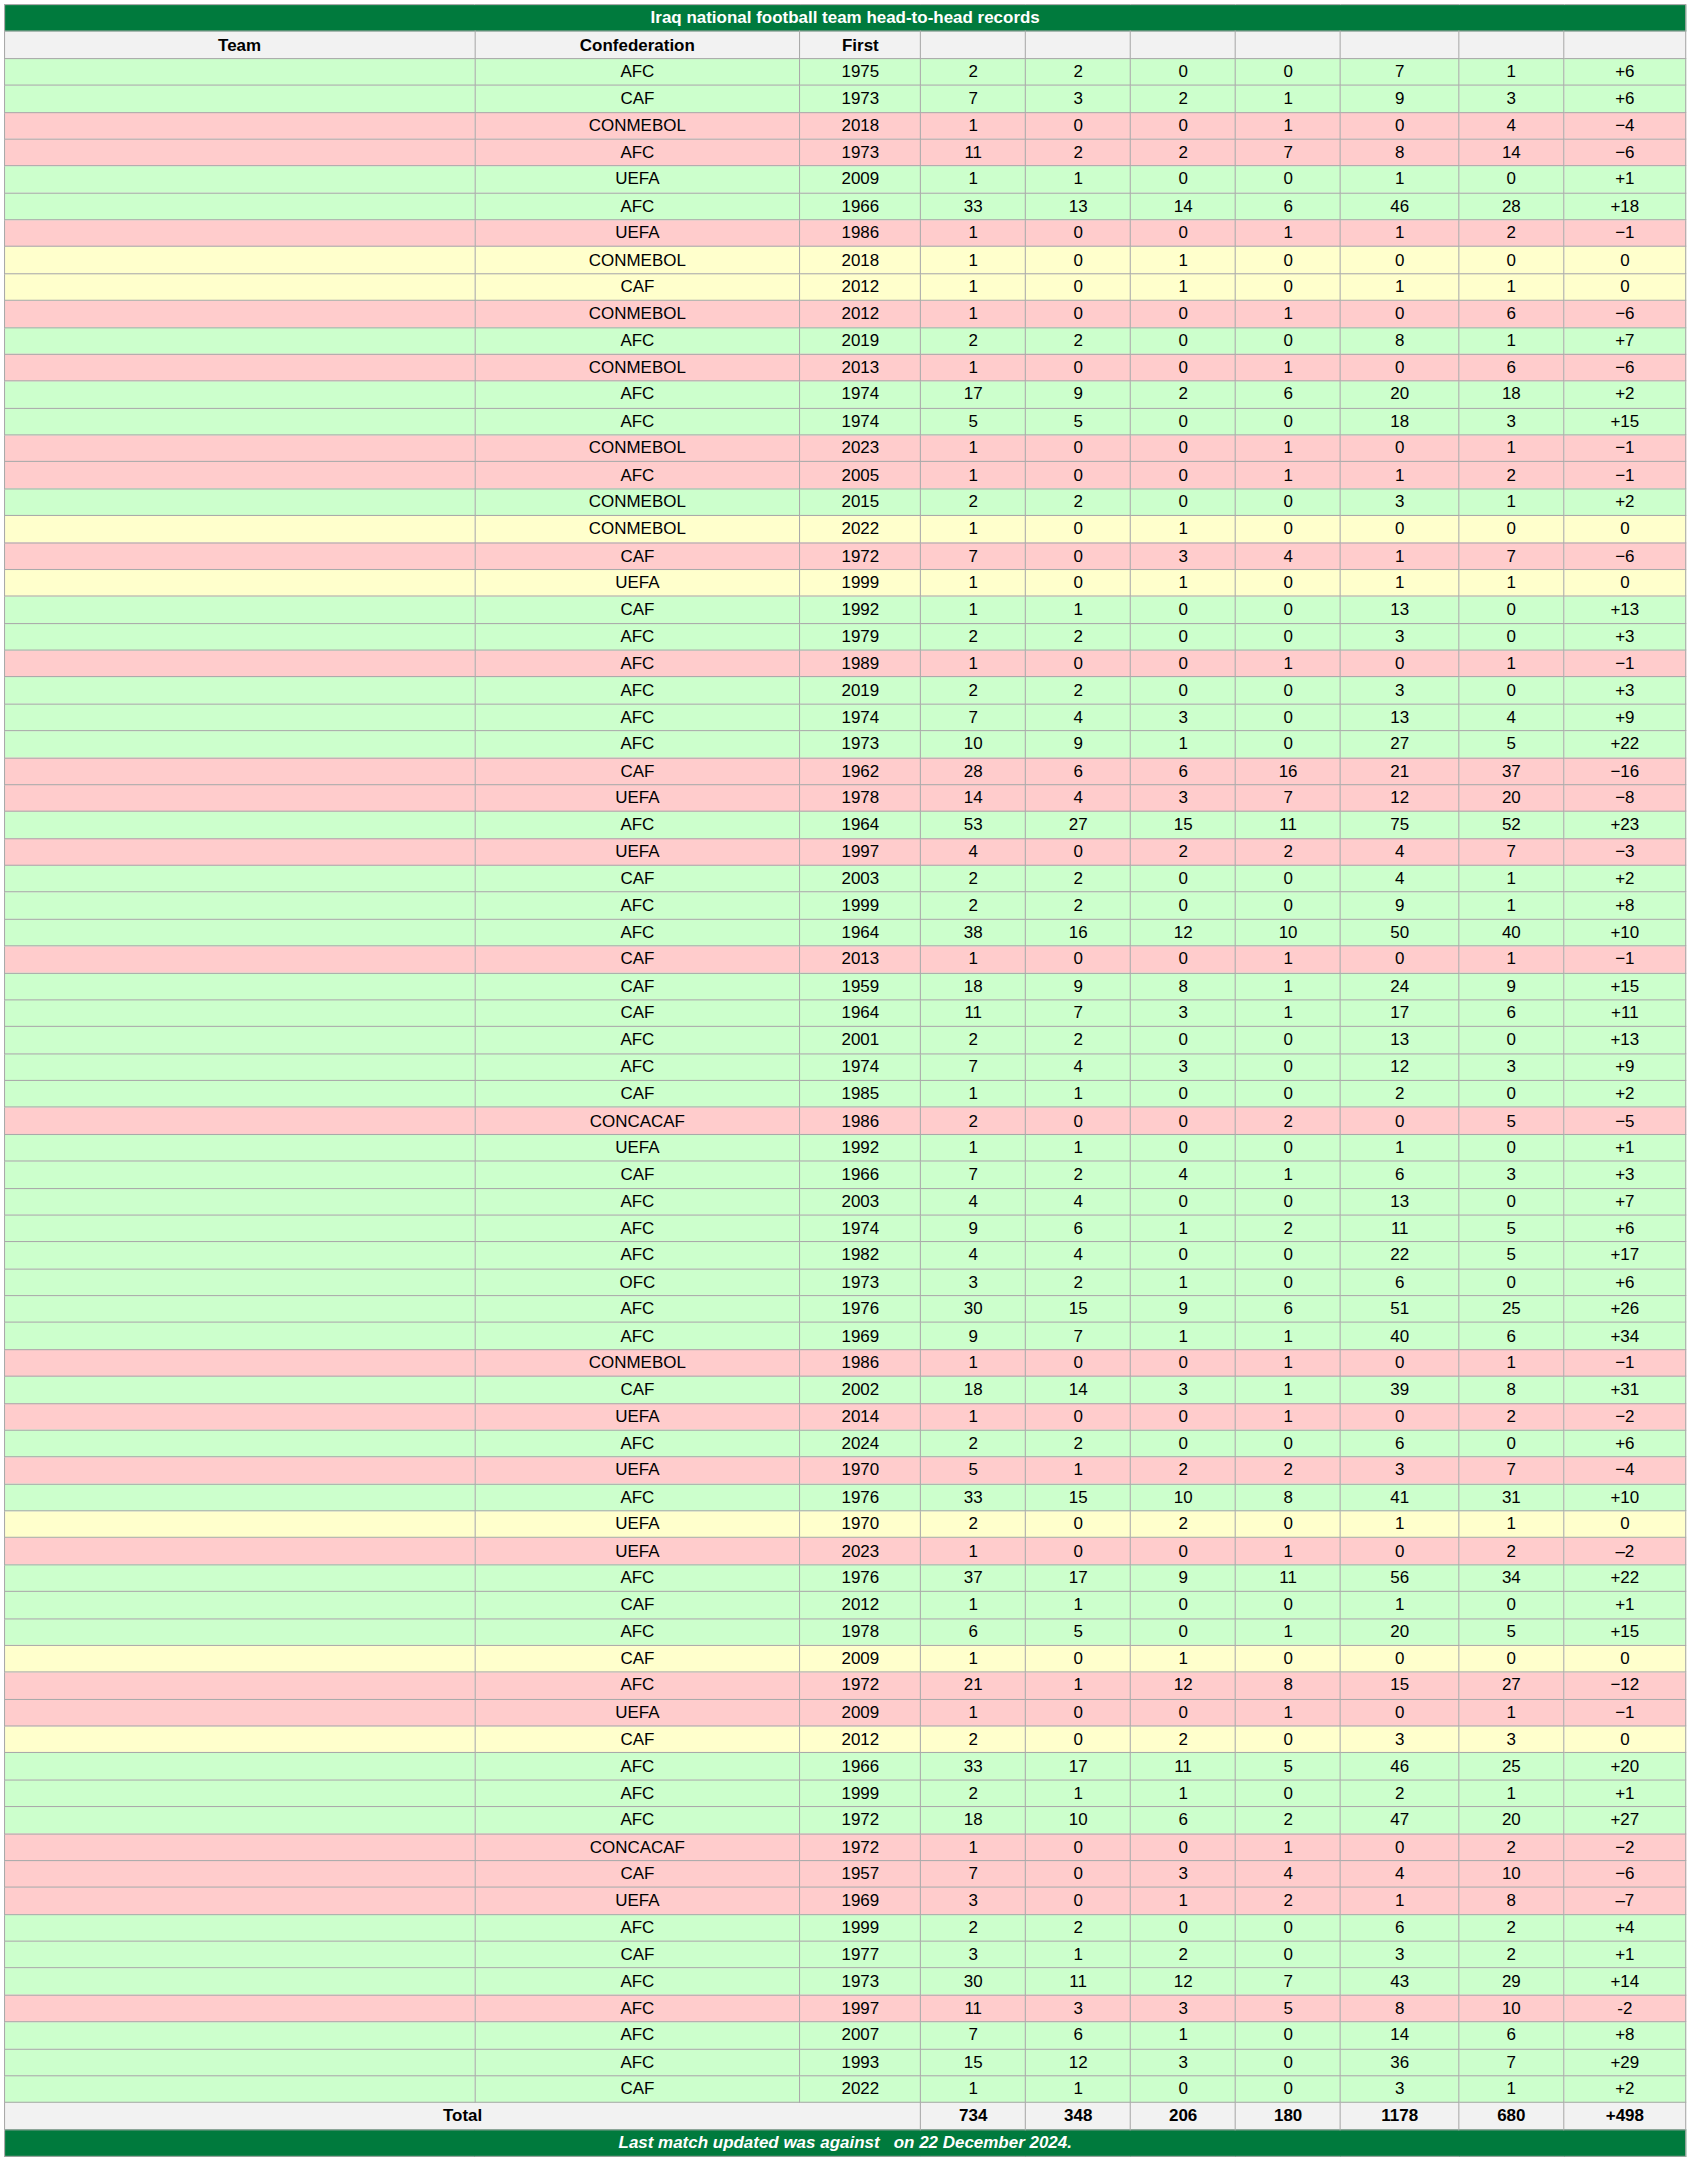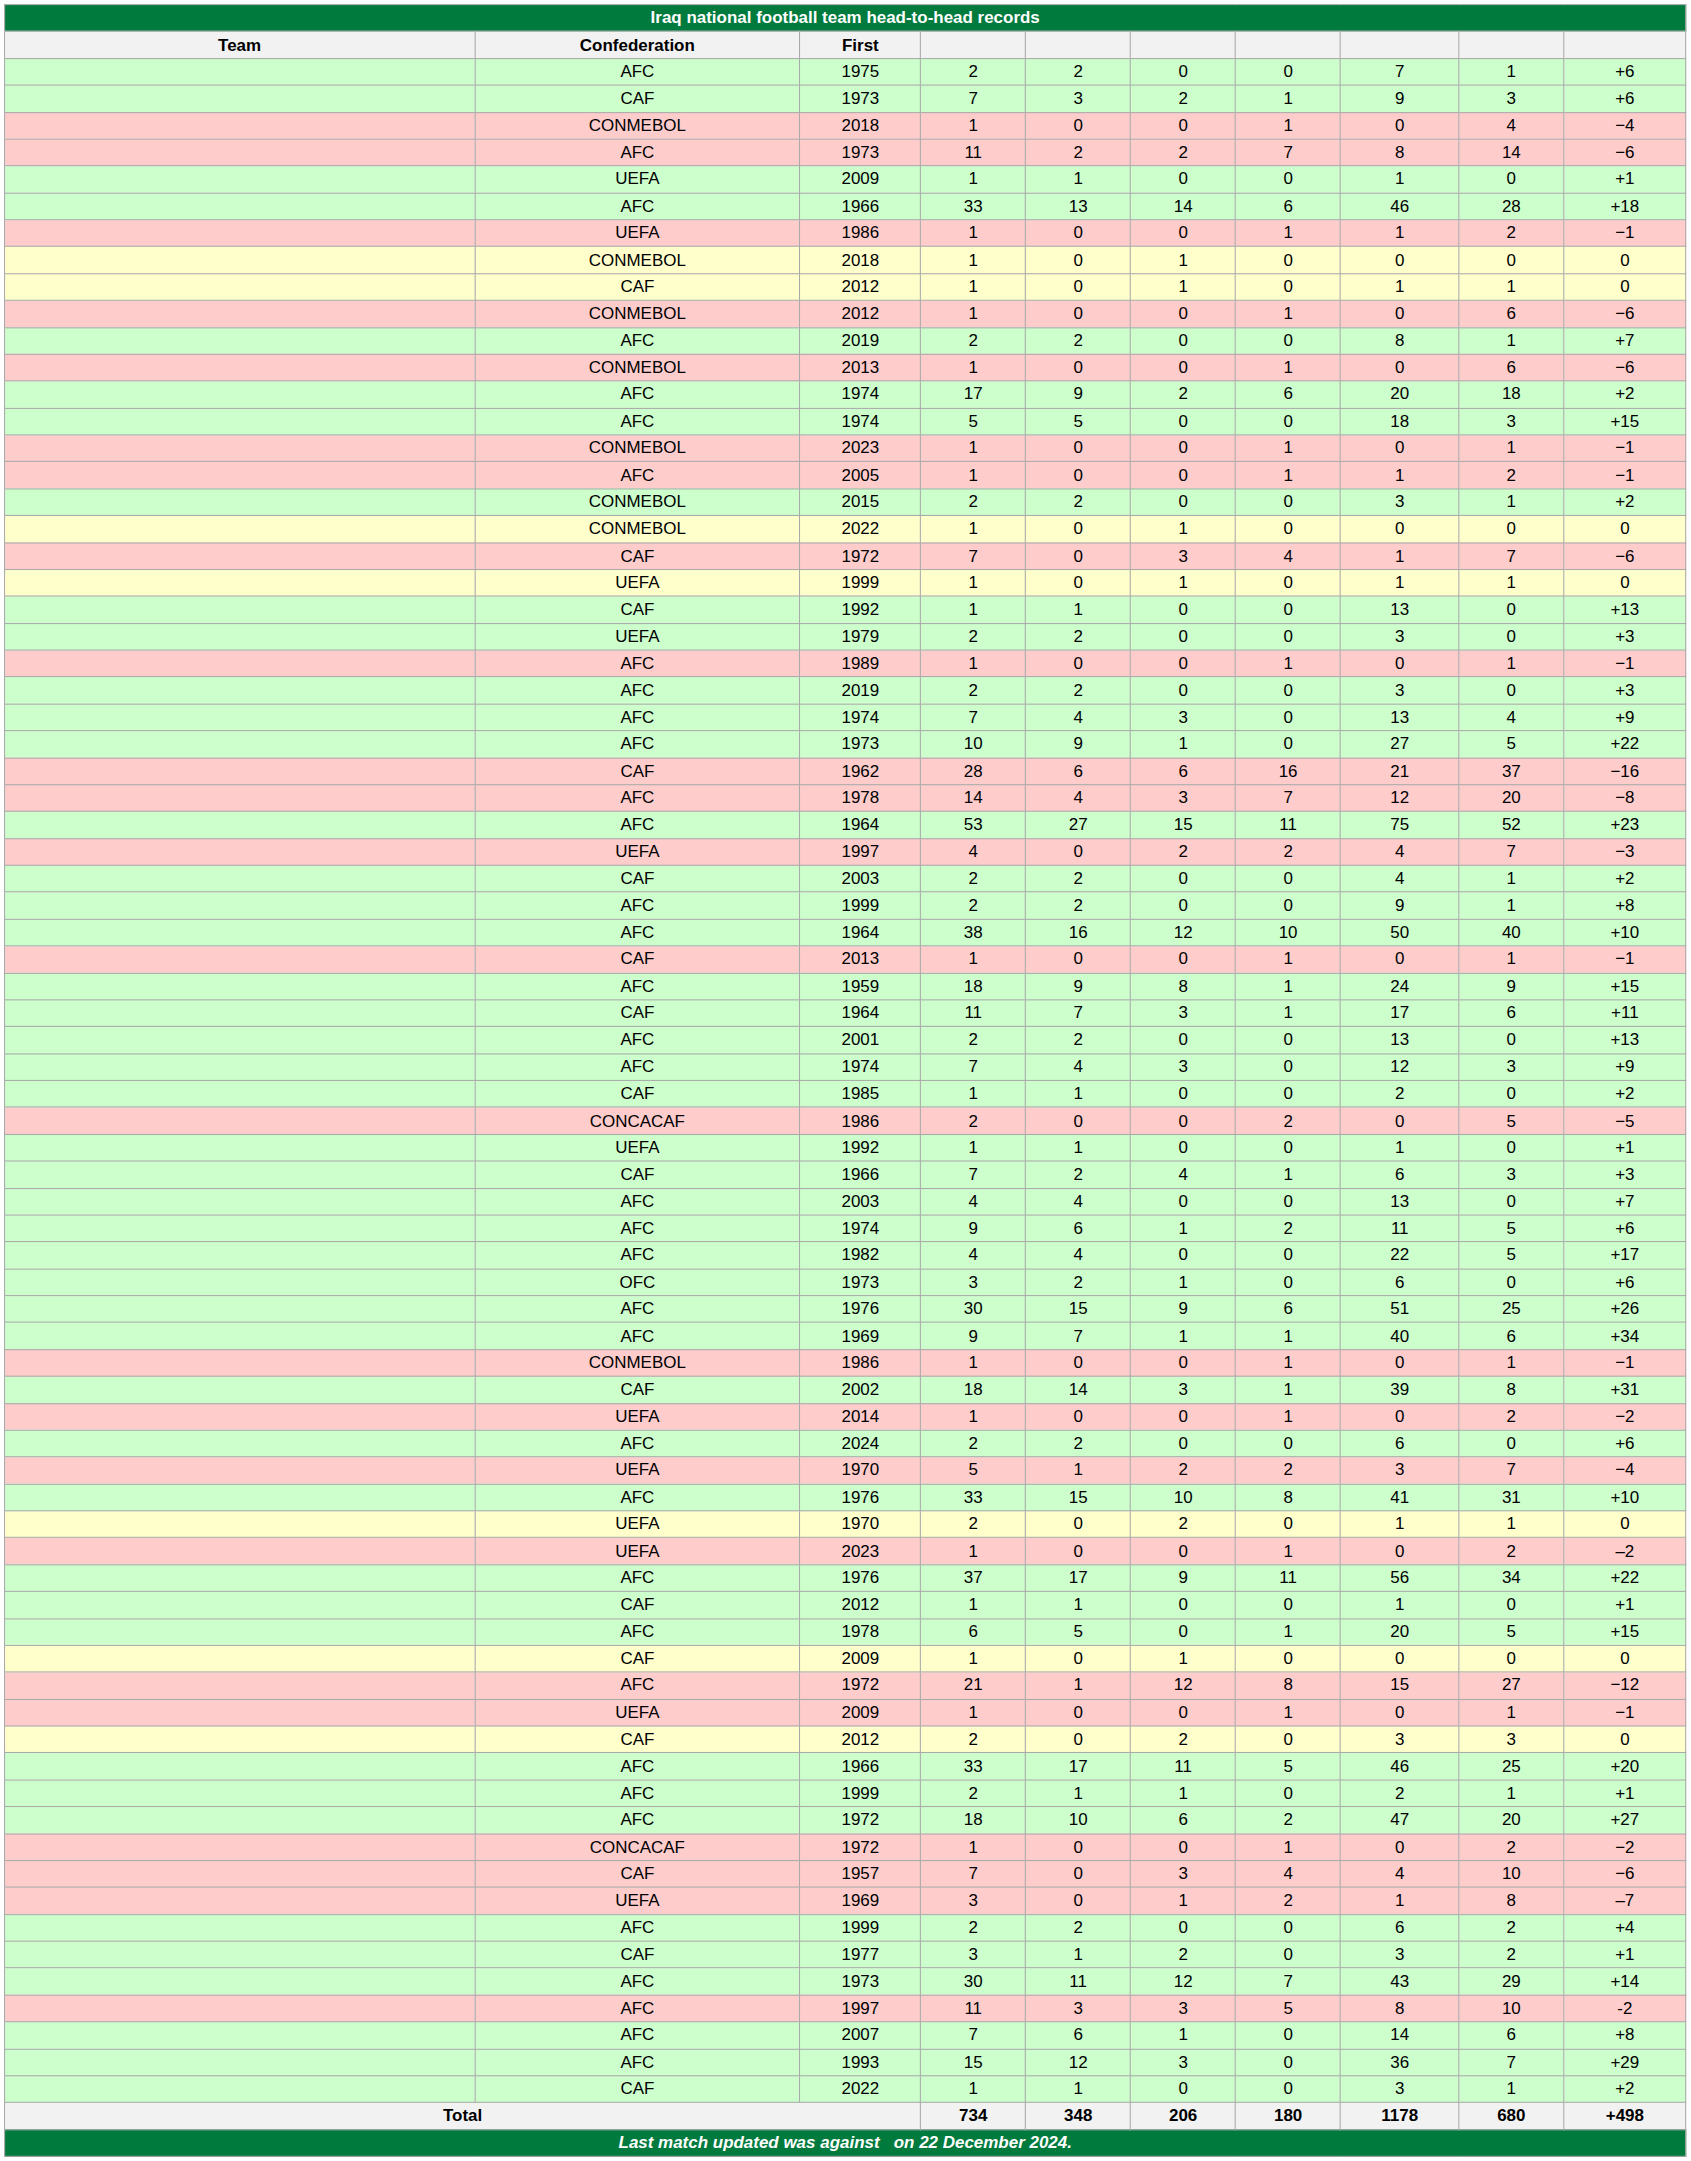1979 | Confederation: AFC -> UEFA
1978 / 14 | Confederation: UEFA -> AFC
1959 | Confederation: CAF -> AFC
